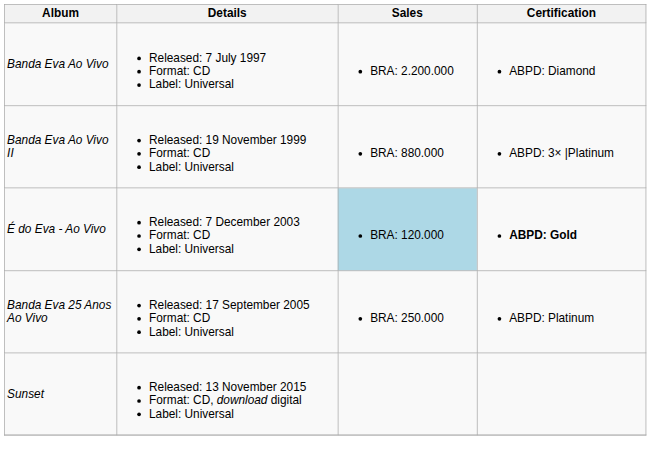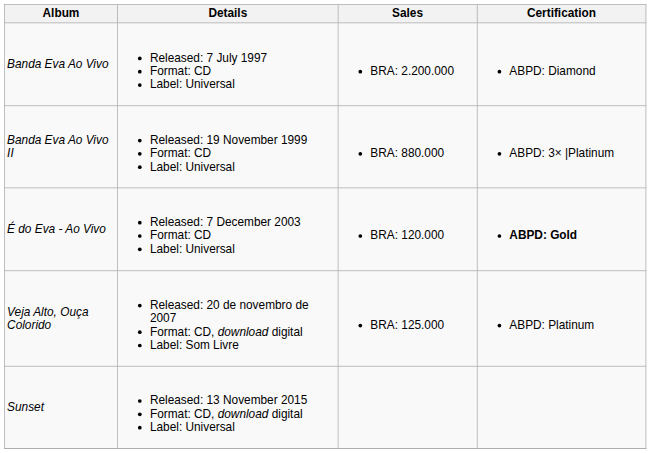É do Eva - Ao Vivo | Sales: lightblue background -> no background
- row: Banda Eva 25 Anos Ao Vivo | Released: 17 September 2005 Format: CD Label: Universal | BRA: 250.000 | ABPD: Platinum
+ row: Veja Alto, Ouça Colorido | Released: 20 de novembro de 2007 Format: CD, download digital Label: Som Livre | BRA: 125.000 | ABPD: Platinum
